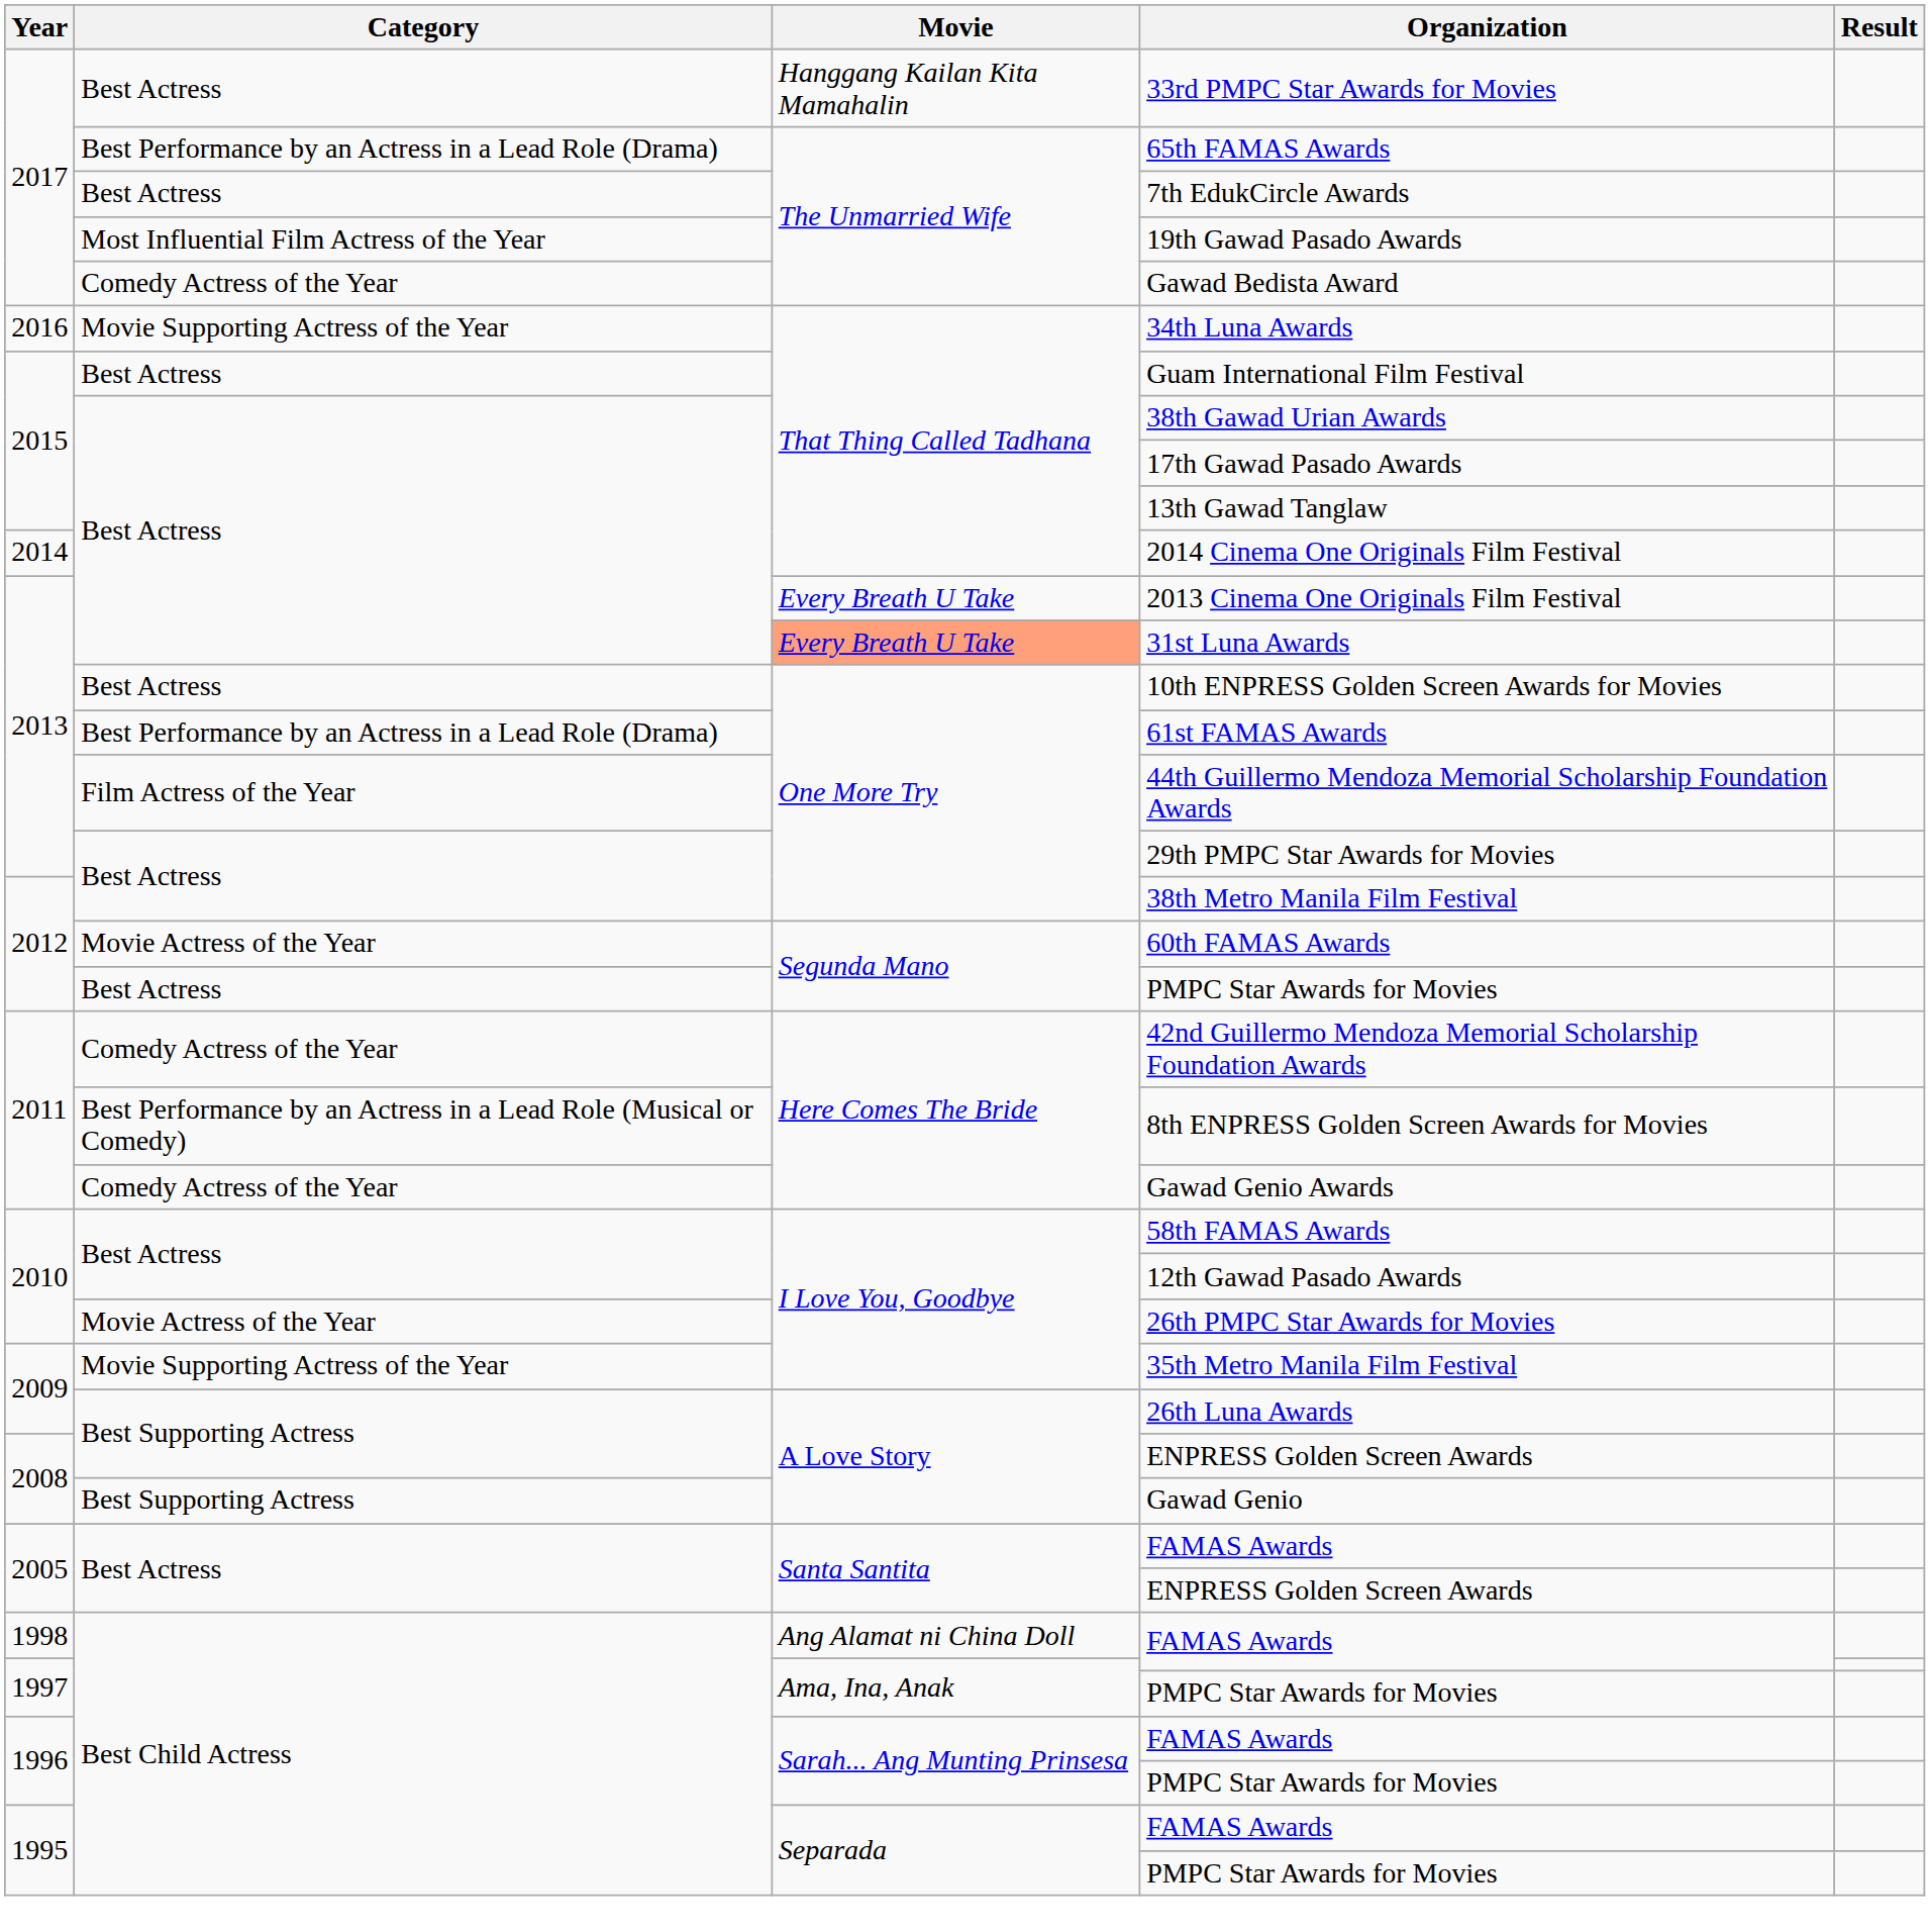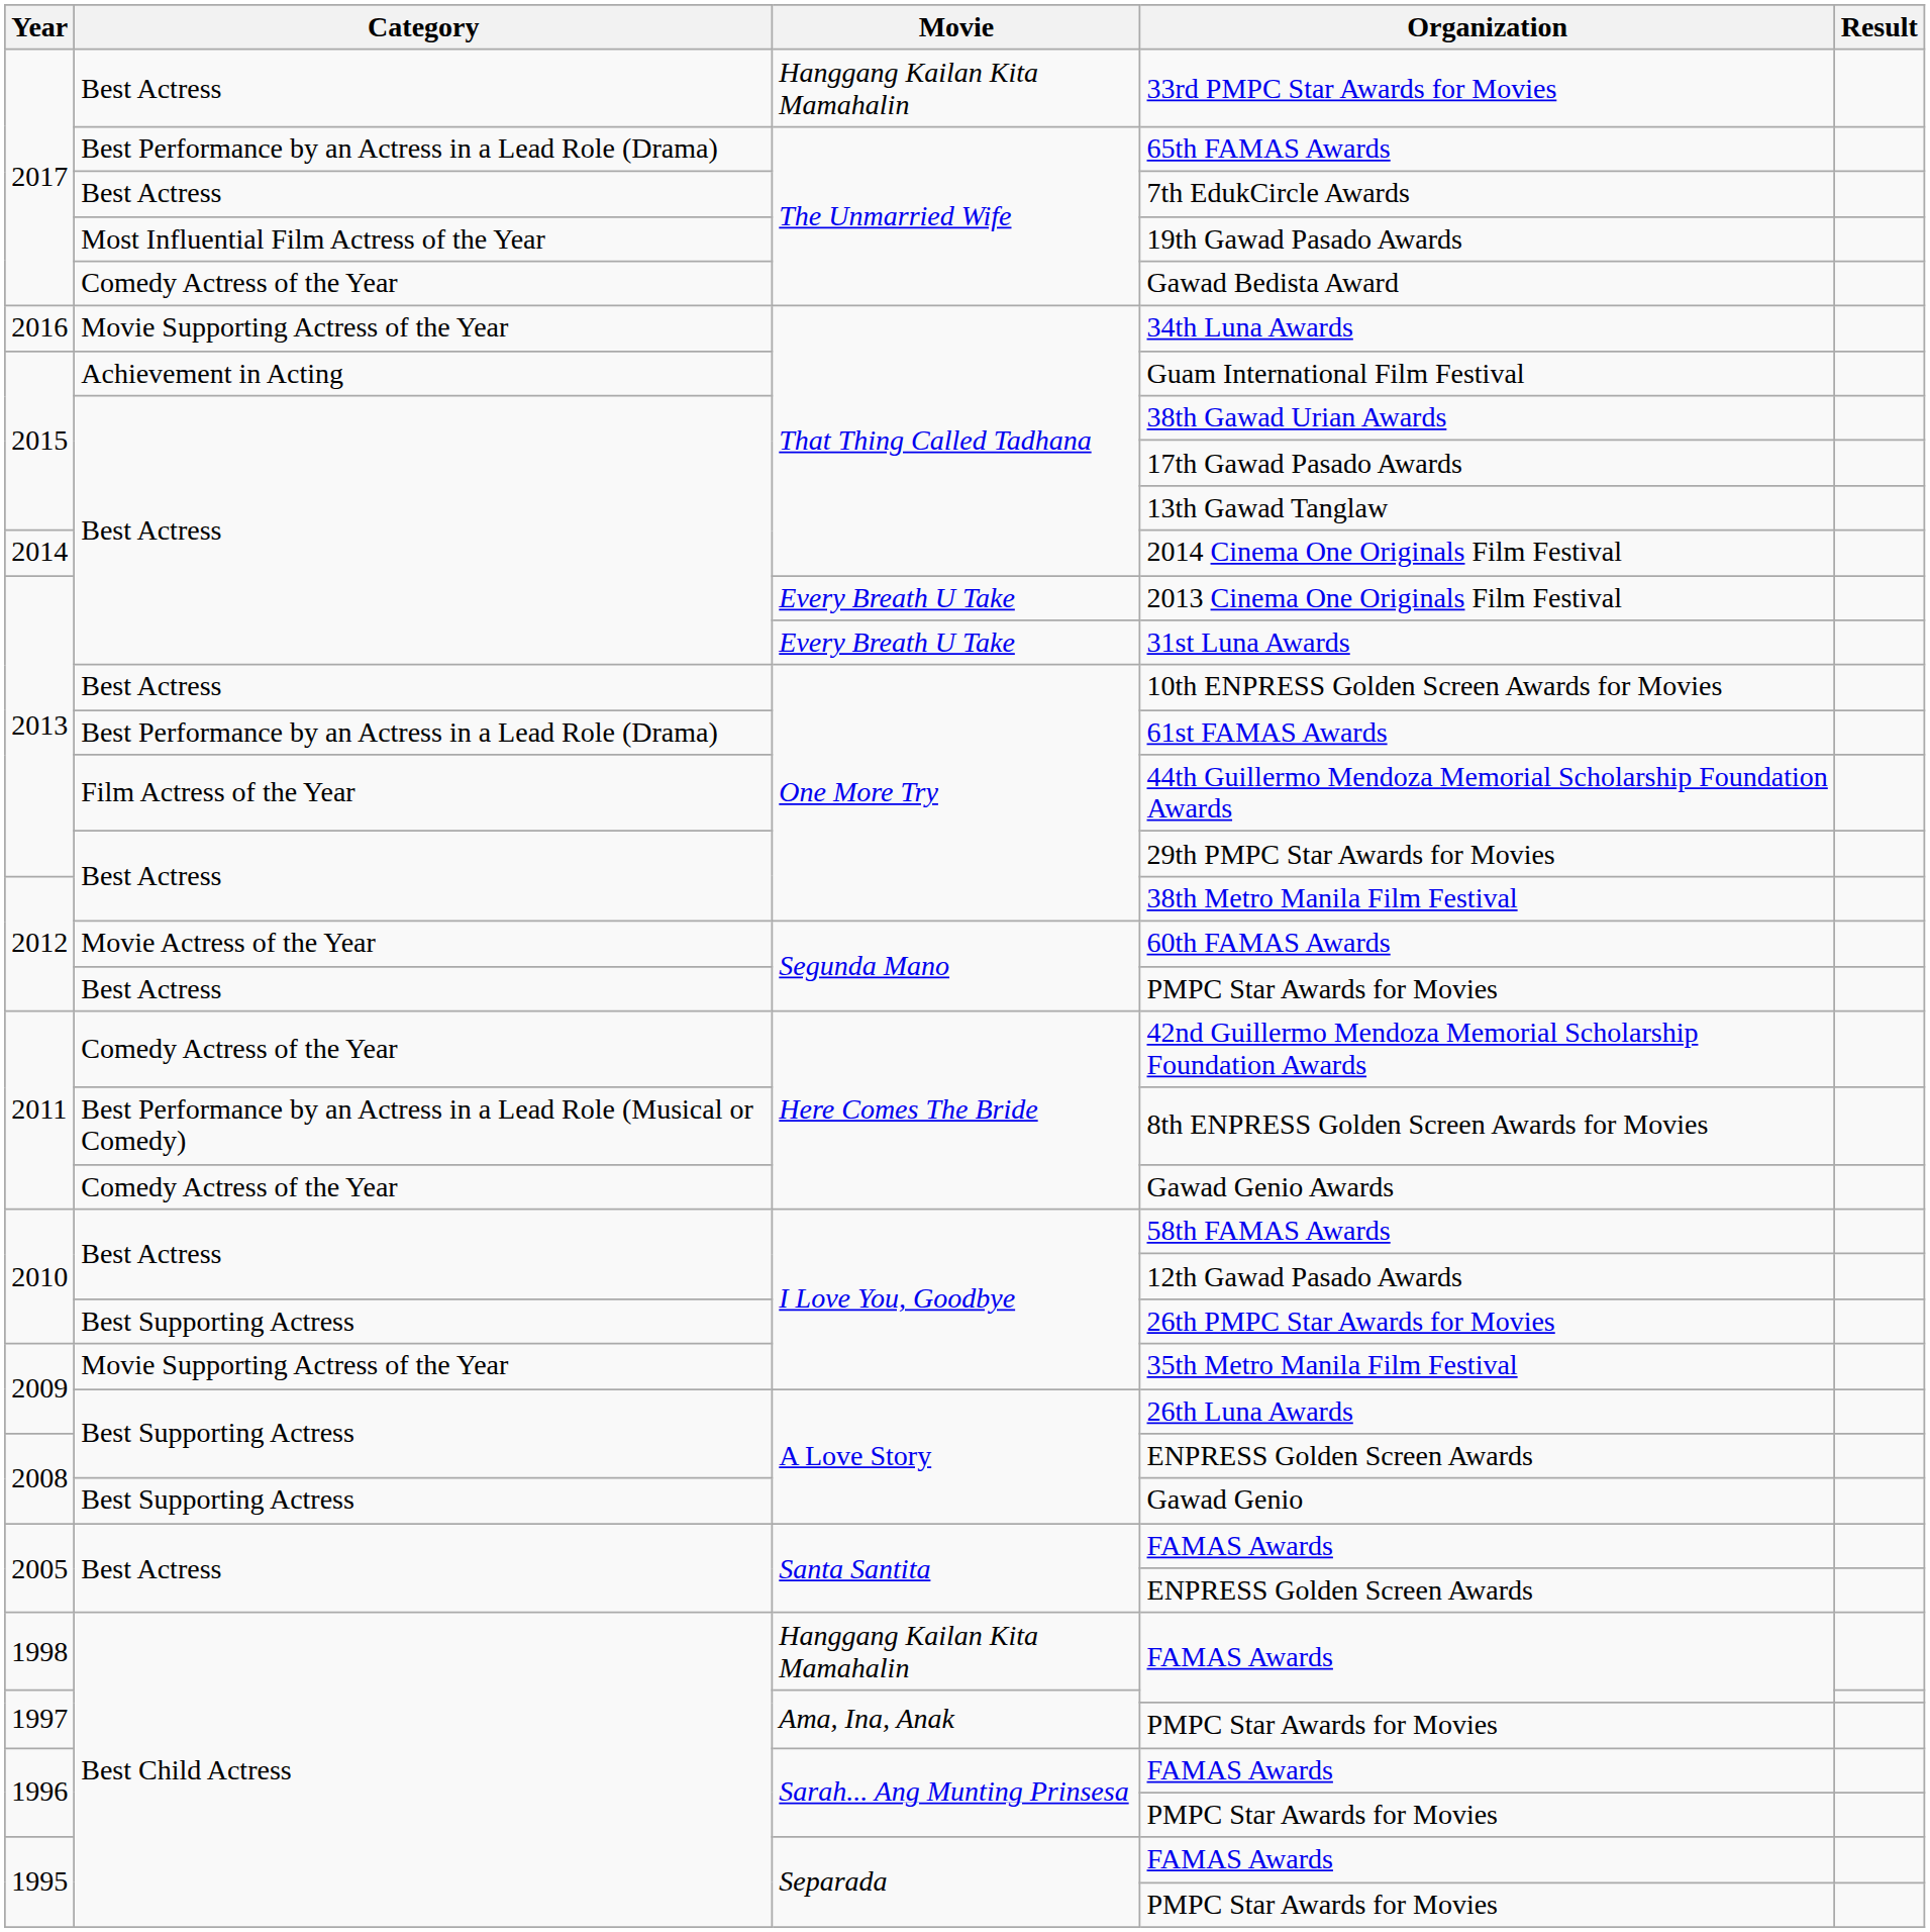Guam International Film Festival | Category: Best Actress -> Achievement in Acting
31st Luna Awards | Movie: lightsalmon background -> no background
26th PMPC Star Awards for Movies | Category: Movie Actress of the Year -> Best Supporting Actress
1998 / FAMAS Awards | Movie: Ang Alamat ni China Doll -> Hanggang Kailan Kita Mamahalin
